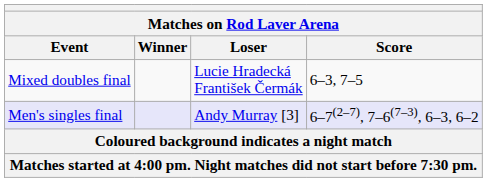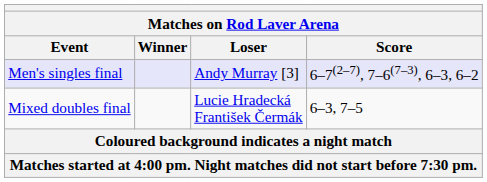rows swapped: Mixed doubles final <-> Men's singles final
